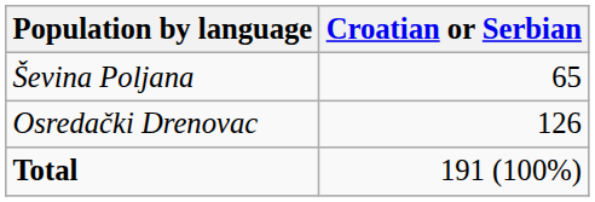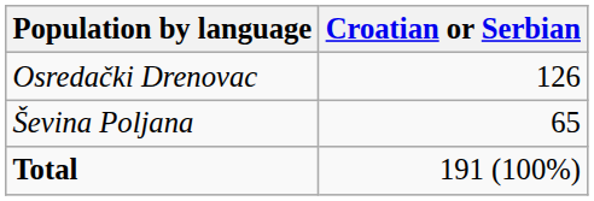rows swapped: Osredački Drenovac <-> Ševina Poljana
